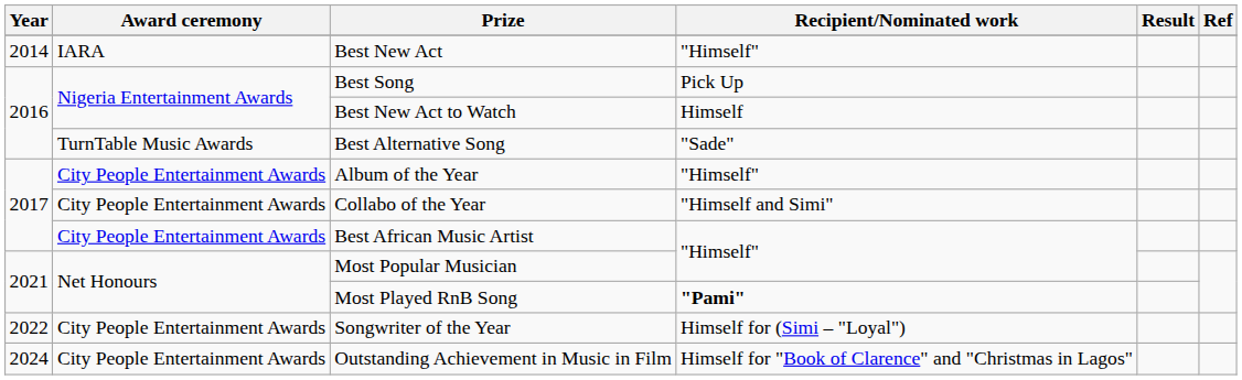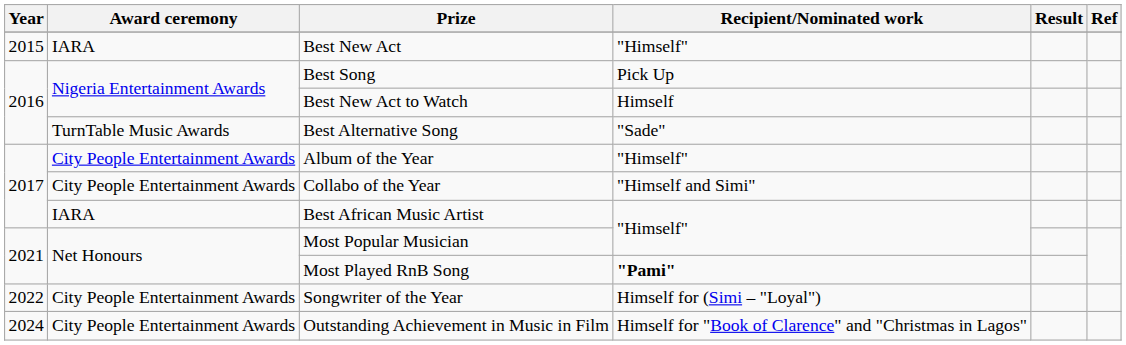Best New Act | Year: 2014 -> 2015
Best African Music Artist | Award ceremony: City People Entertainment Awards -> IARA
